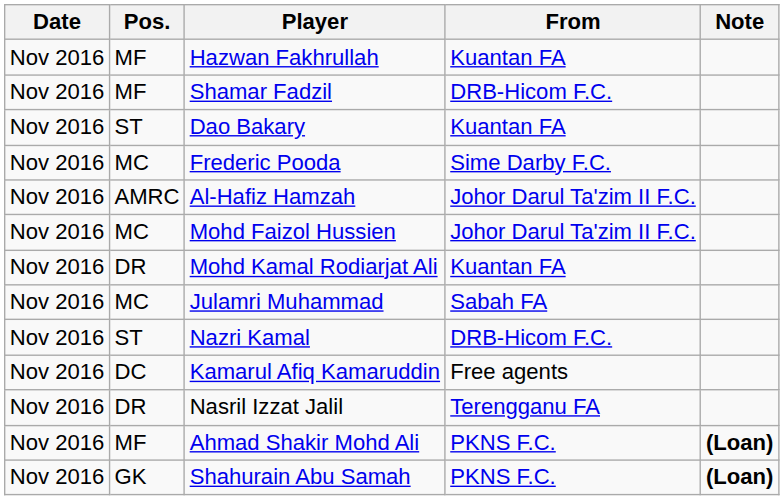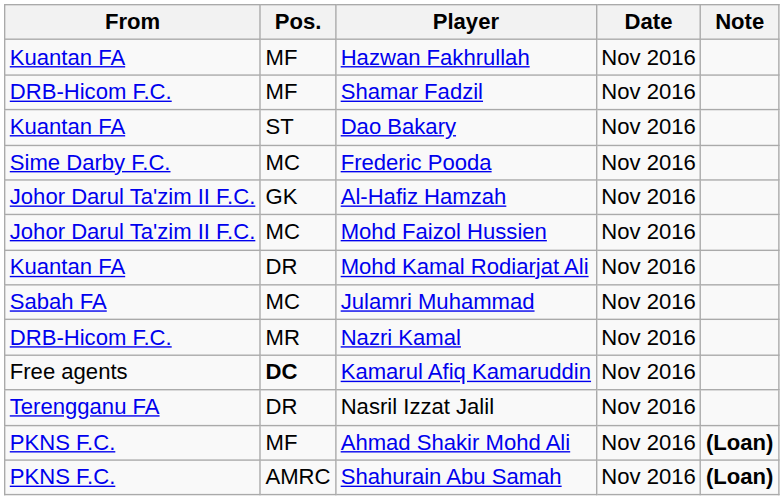columns swapped: Date <-> From
Al-Hafiz Hamzah | Pos.: AMRC -> GK
Nazri Kamal | Pos.: ST -> MR
Kamarul Afiq Kamaruddin | Pos.: normal -> bold
Shahurain Abu Samah | Pos.: GK -> AMRC
